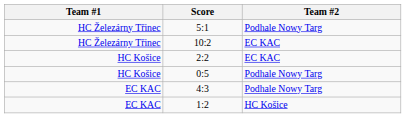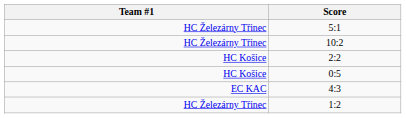- column: Team #2 | Podhale Nowy Targ | EC KAC | EC KAC | Podhale Nowy Targ | Podhale Nowy Targ | HC Košice
1:2 | Team #1: EC KAC -> HC Železárny Třinec
